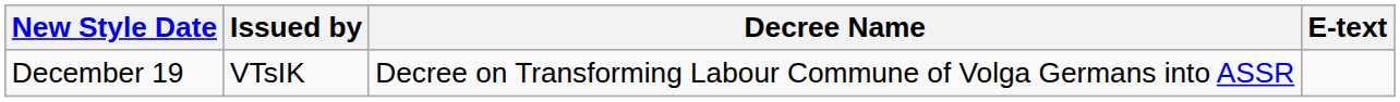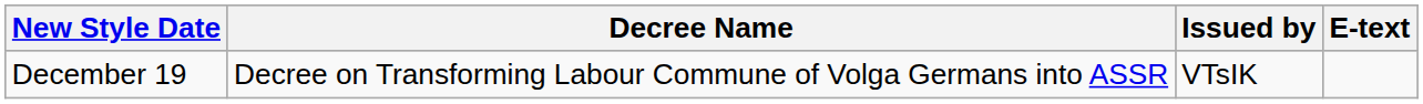columns swapped: Decree Name <-> Issued by
